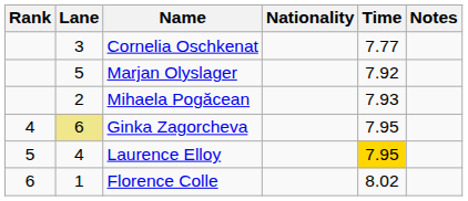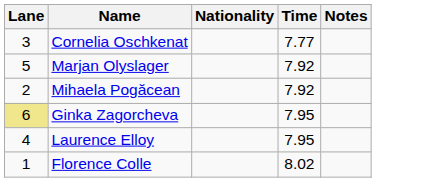- column: Rank | 4 | 5 | 6
Mihaela Pogăcean | Time: 7.93 -> 7.92
Laurence Elloy | Time: gold background -> no background
